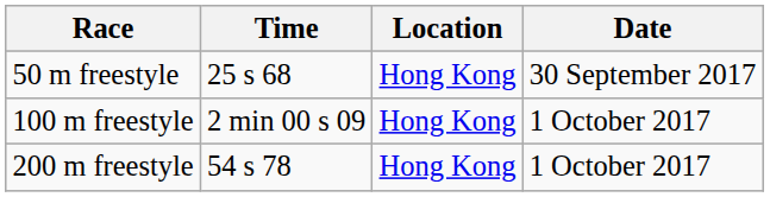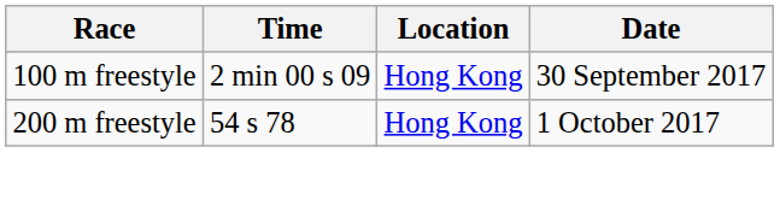- row: 50 m freestyle | 25 s 68 | Hong Kong | 30 September 2017
100 m freestyle | Date: 1 October 2017 -> 30 September 2017
